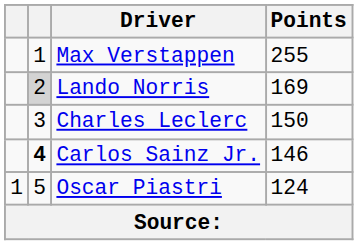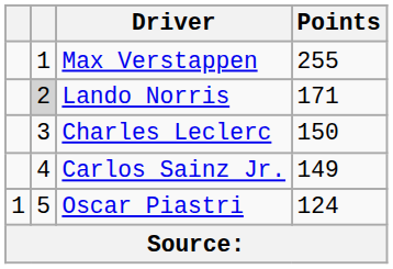Lando Norris | Points: 169 -> 171
Carlos Sainz Jr. | column 2: bold -> normal
Carlos Sainz Jr. | Points: 146 -> 149
